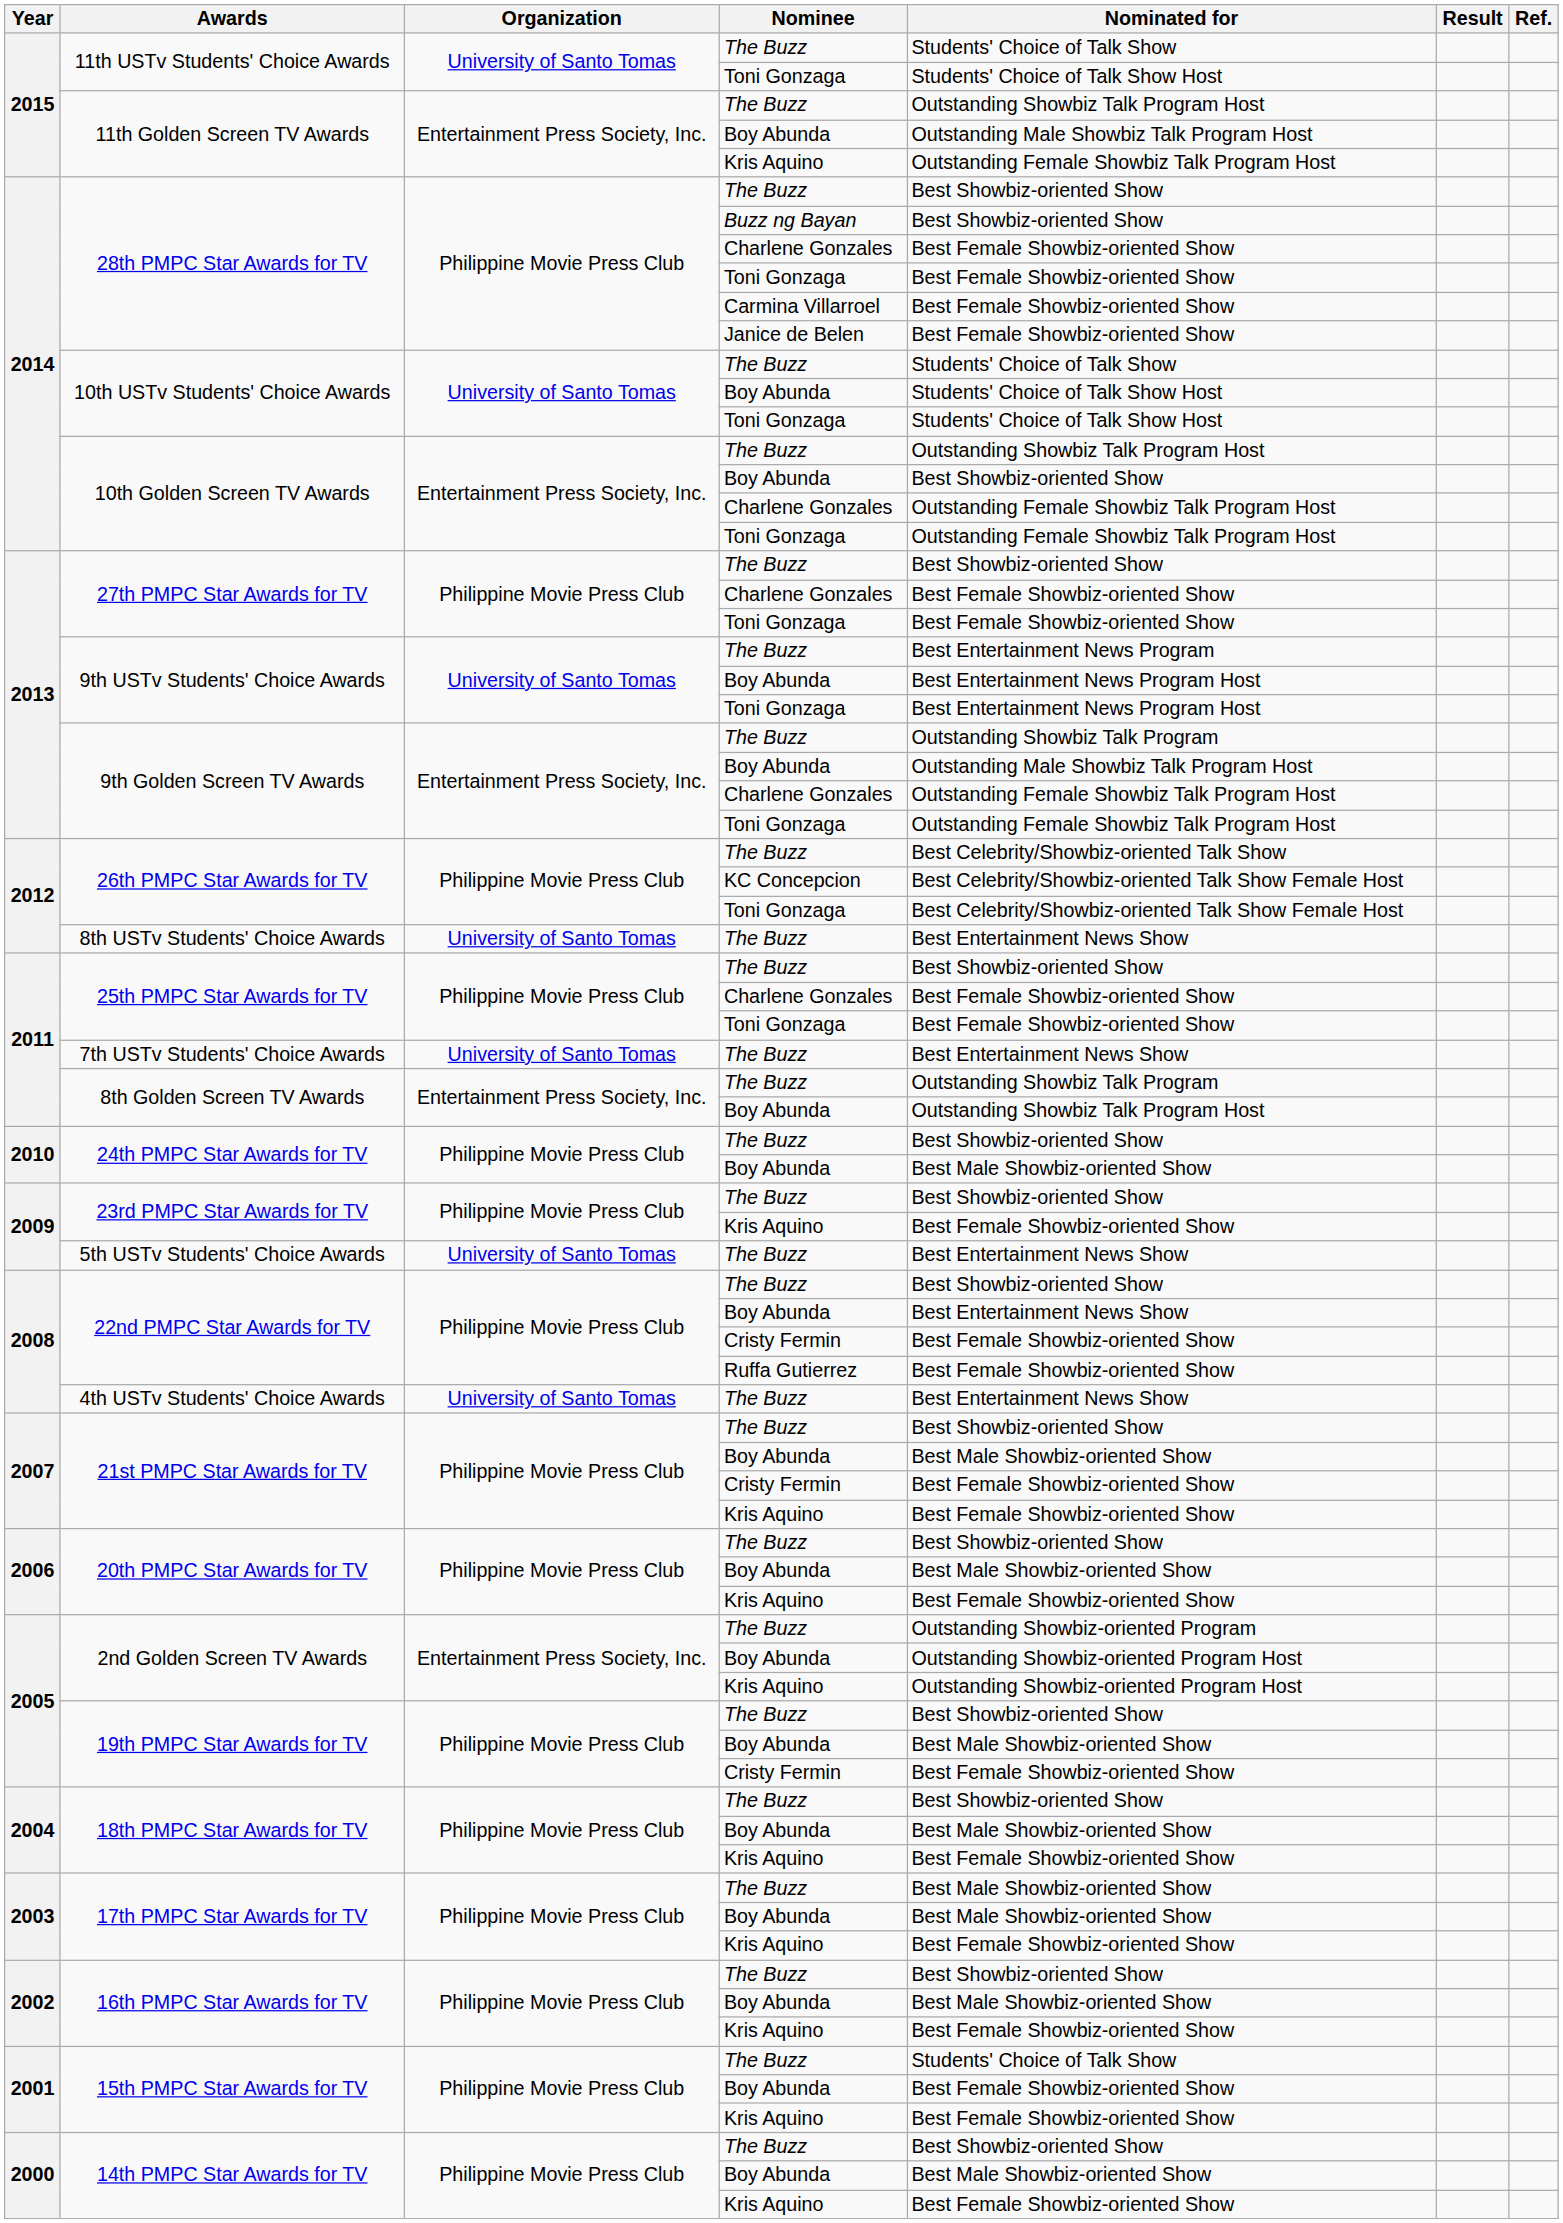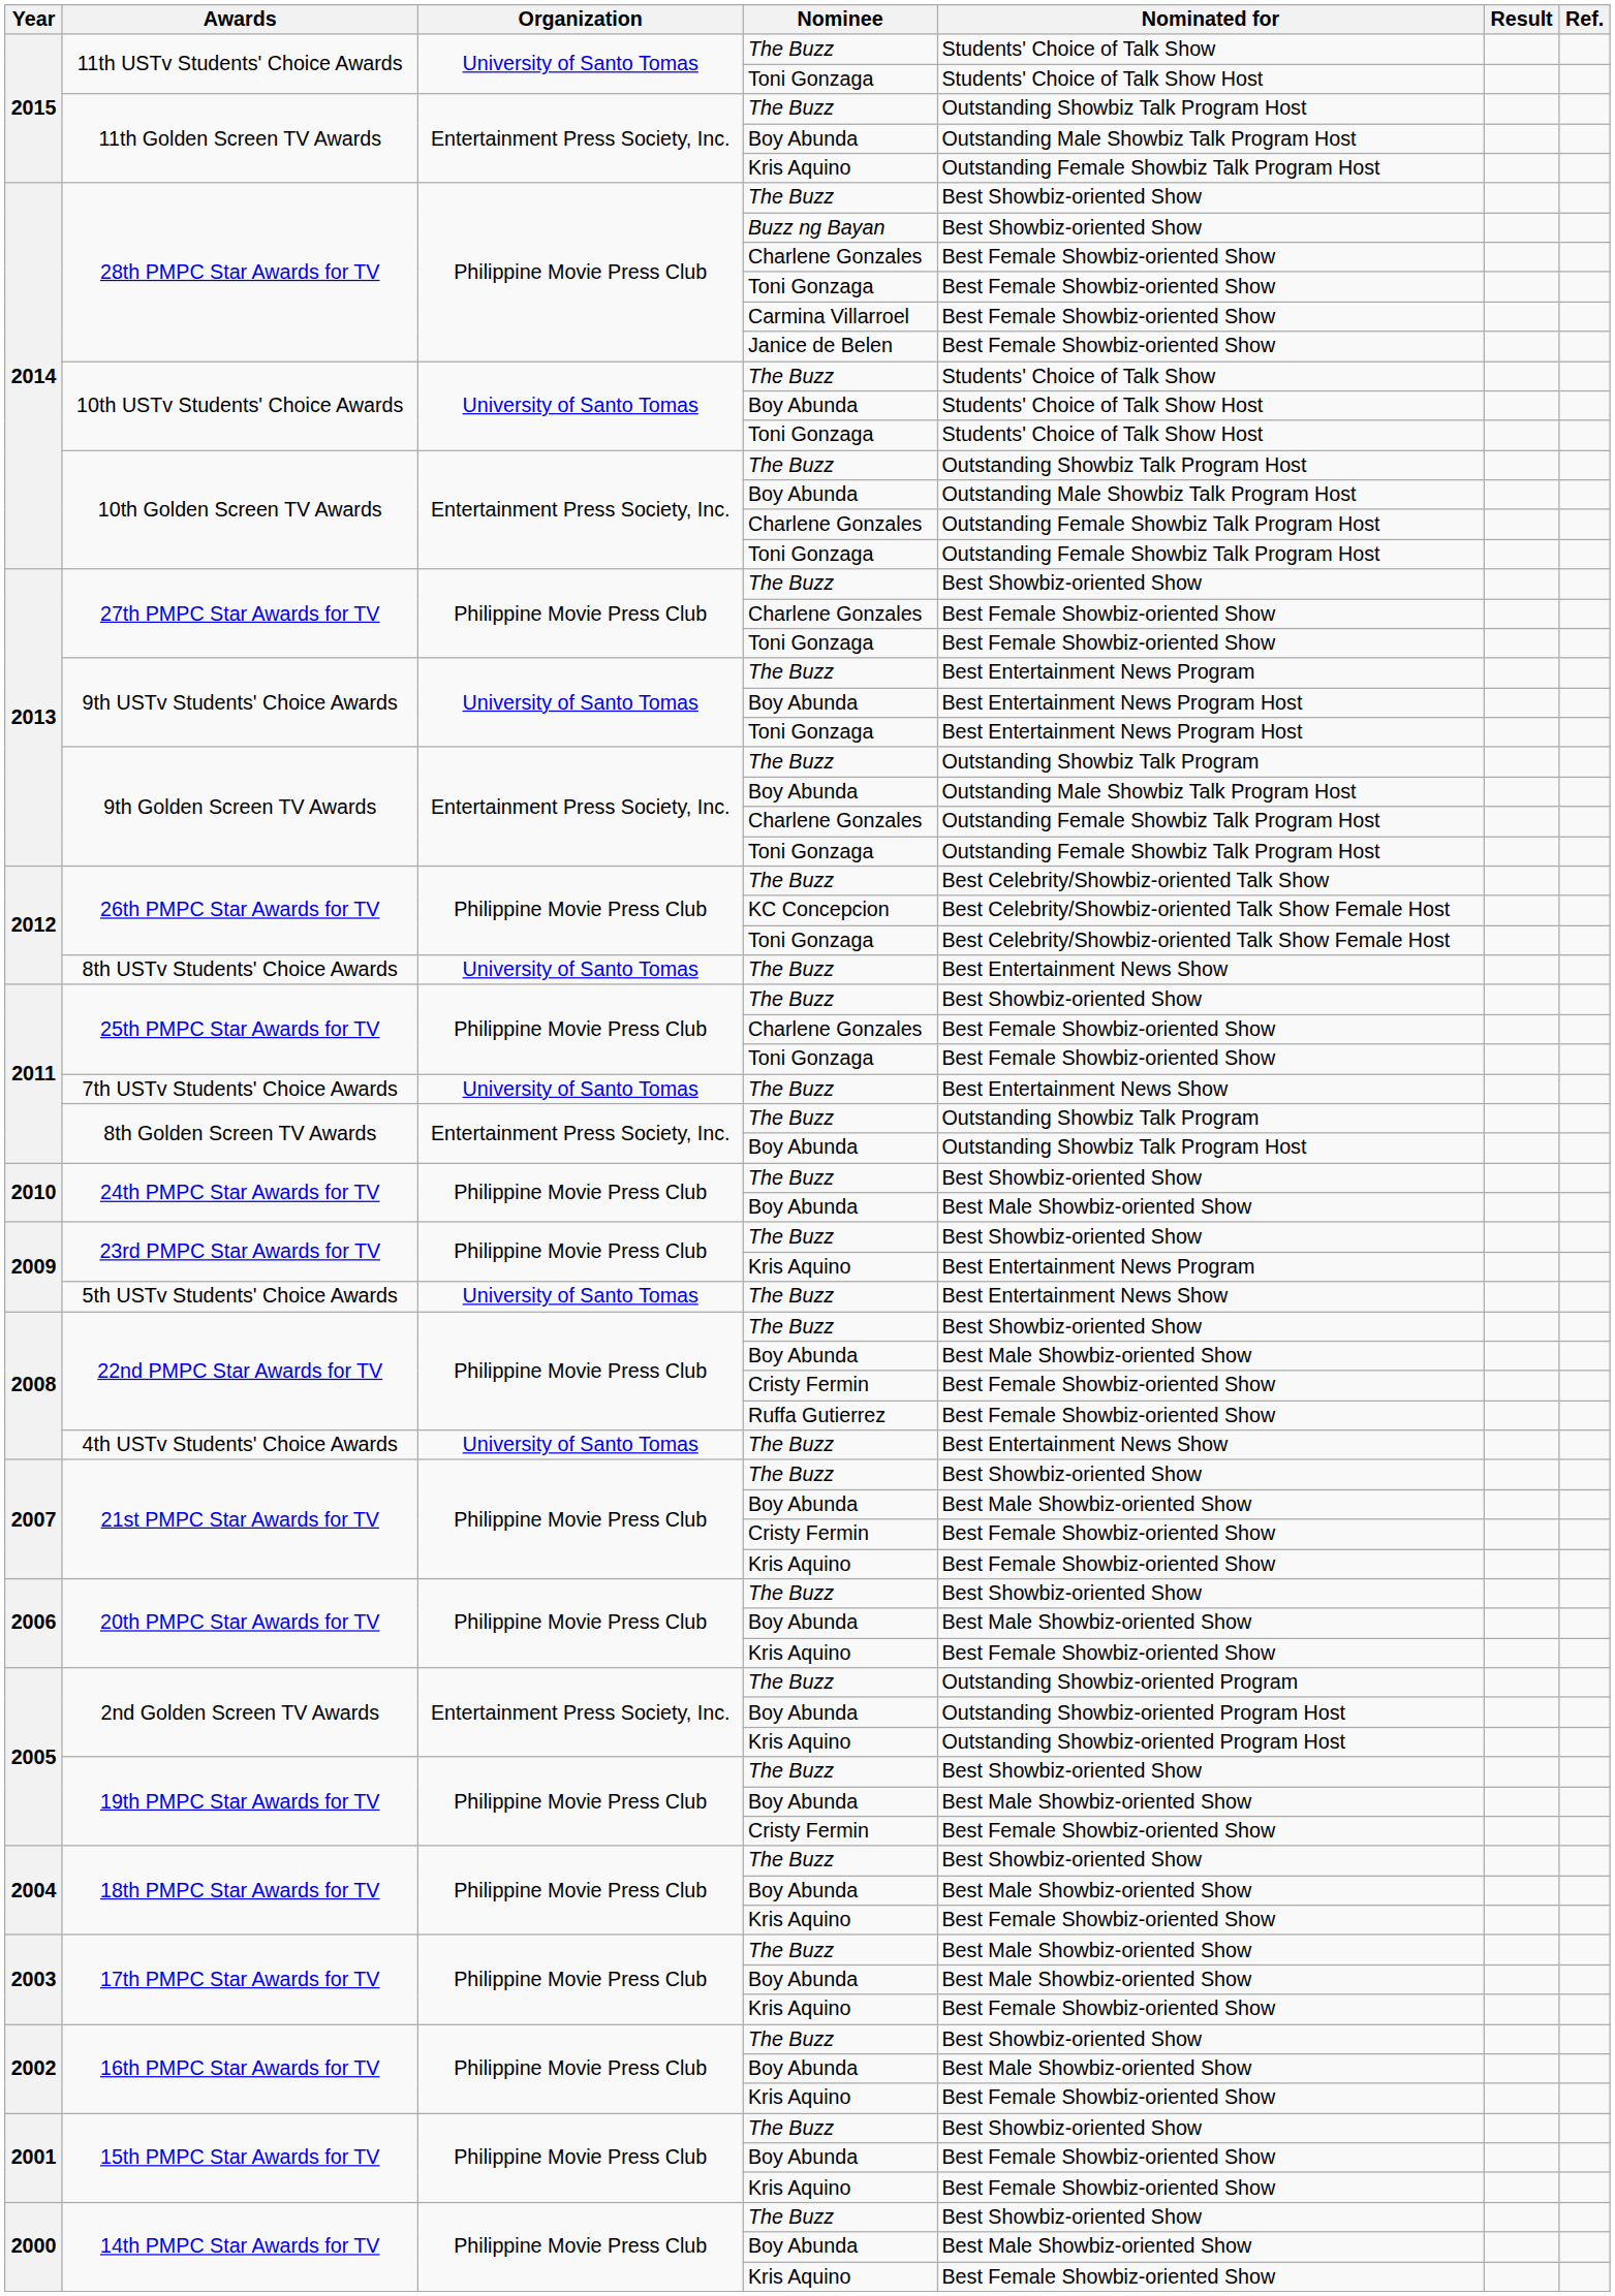10th Golden Screen TV Awards / Boy Abunda | Nominated for: Best Showbiz-oriented Show -> Outstanding Male Showbiz Talk Program Host
23rd PMPC Star Awards for TV / Kris Aquino | Nominated for: Best Female Showbiz-oriented Show -> Best Entertainment News Program
22nd PMPC Star Awards for TV / Boy Abunda | Nominated for: Best Entertainment News Show -> Best Male Showbiz-oriented Show
15th PMPC Star Awards for TV / The Buzz | Nominated for: Students' Choice of Talk Show -> Best Showbiz-oriented Show
